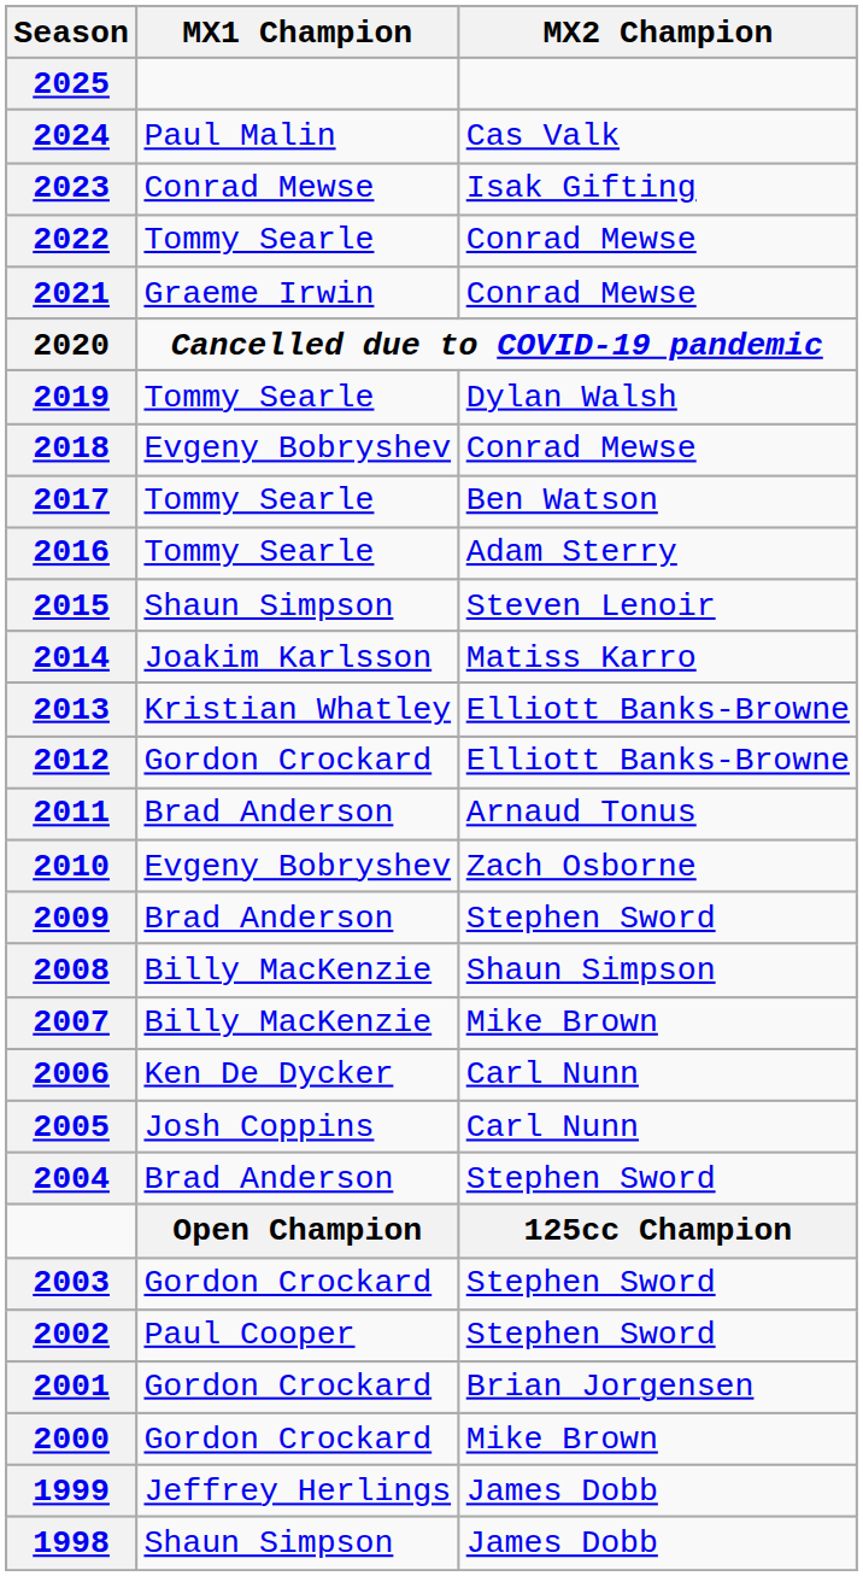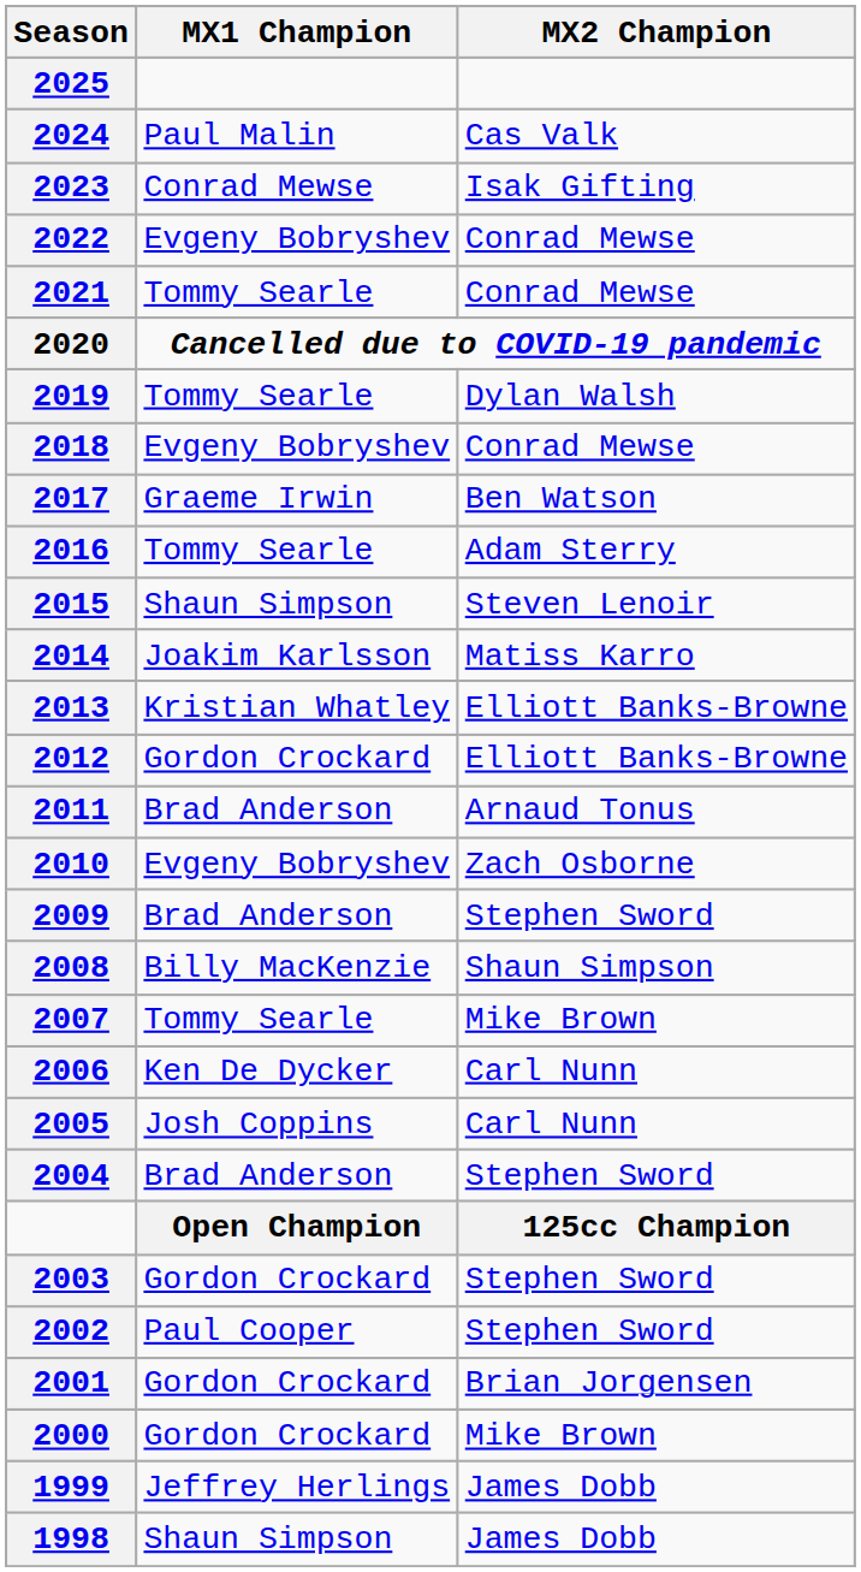2022 | MX1 Champion: Tommy Searle -> Evgeny Bobryshev
2021 | MX1 Champion: Graeme Irwin -> Tommy Searle
2017 | MX1 Champion: Tommy Searle -> Graeme Irwin
2007 | MX1 Champion: Billy MacKenzie -> Tommy Searle
